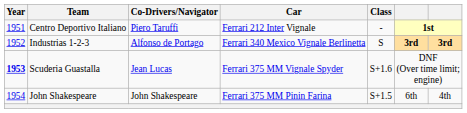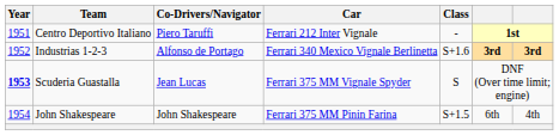Industrias 1-2-3 | Class: S -> S+1.6
Scuderia Guastalla | Class: S+1.6 -> S
